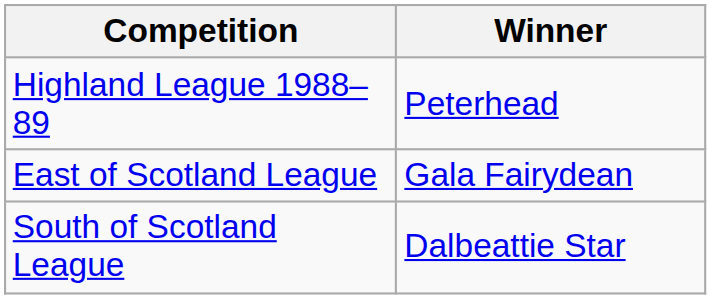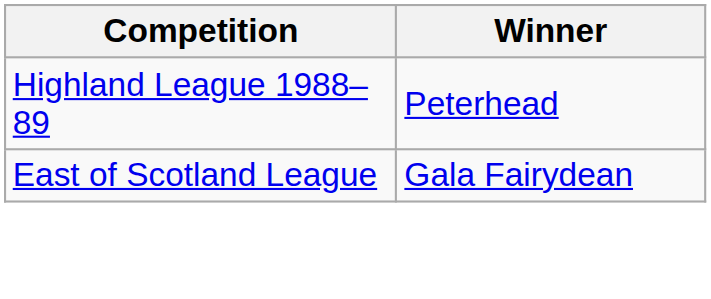- row: South of Scotland League | Dalbeattie Star
